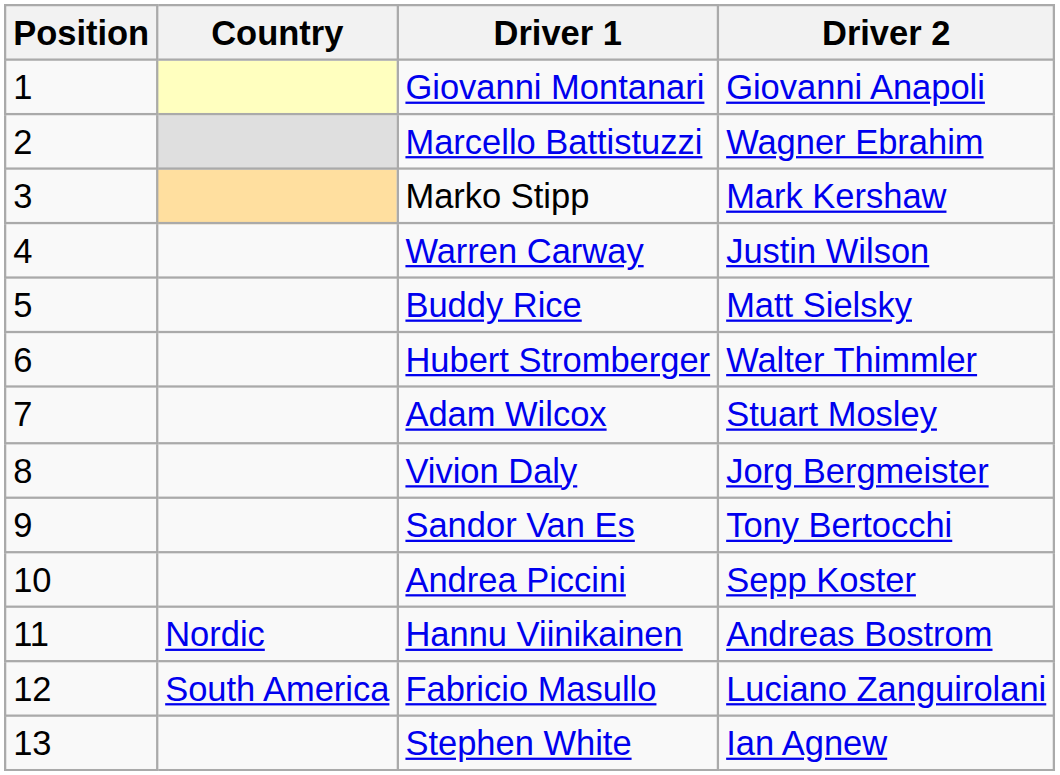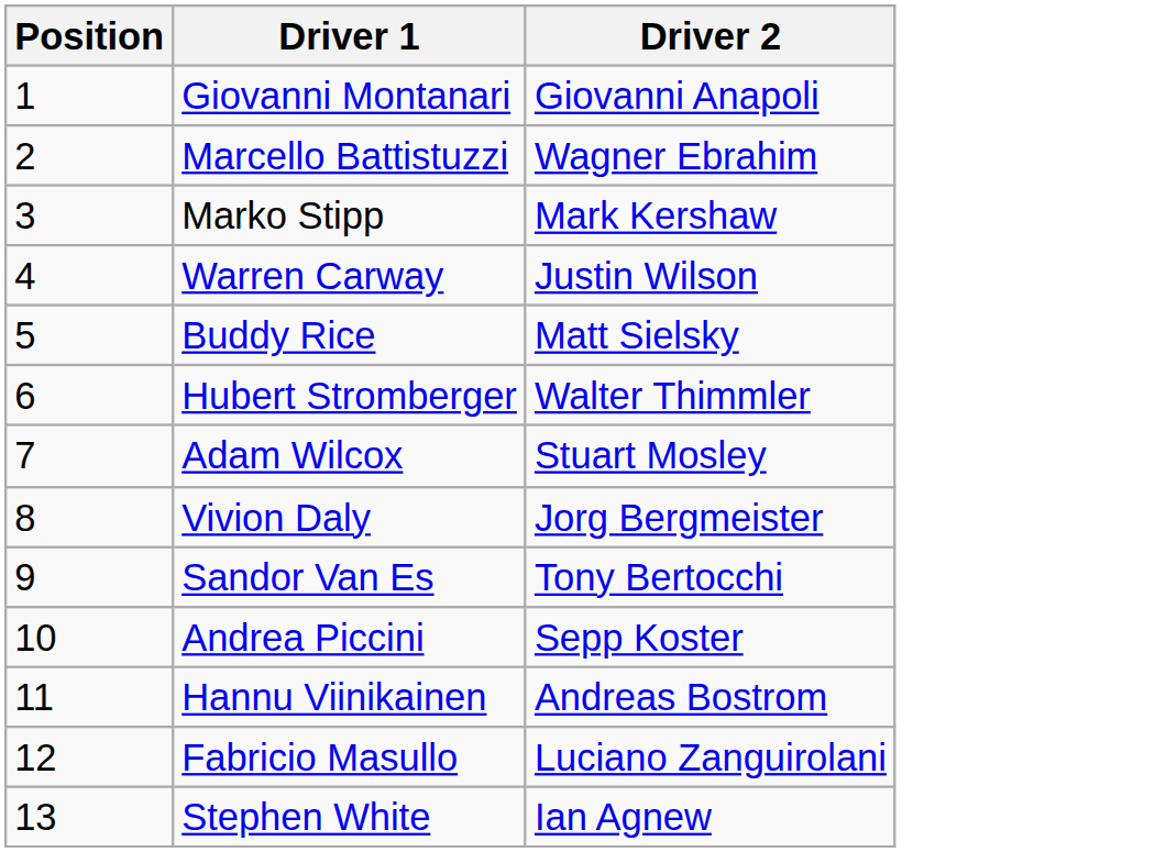- column: Country | Nordic | South America
